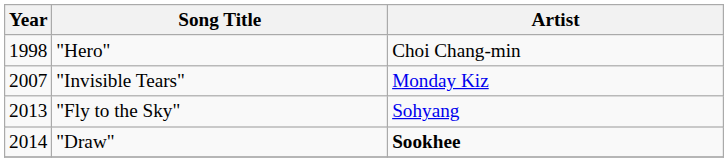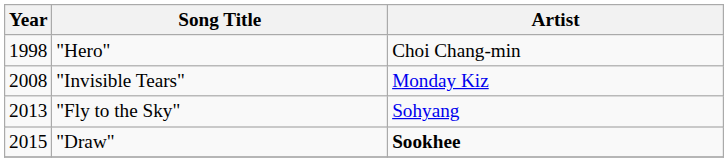"Invisible Tears" | Year: 2007 -> 2008
"Draw" | Year: 2014 -> 2015
